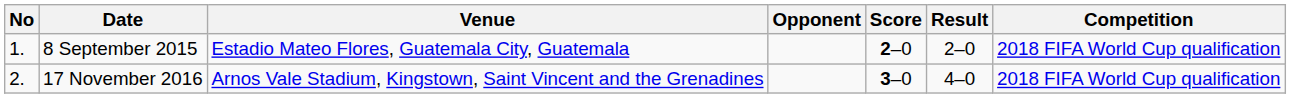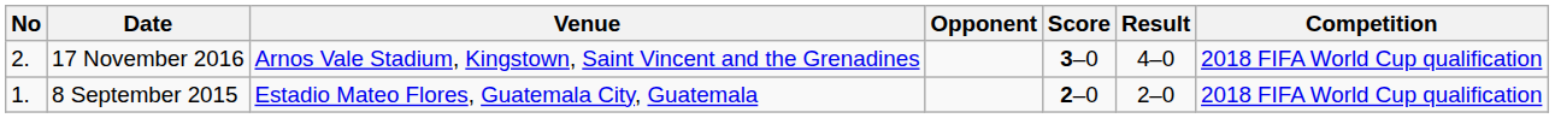rows swapped: 8 September 2015 <-> 17 November 2016
